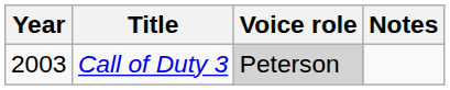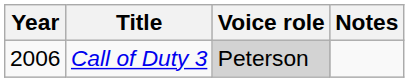Call of Duty 3 | Year: 2003 -> 2006
